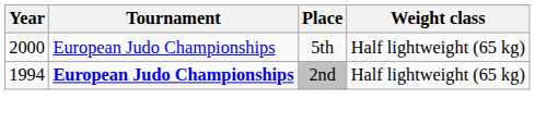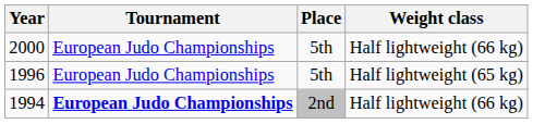2000 | Weight class: Half lightweight (65 kg) -> Half lightweight (66 kg)
+ row: 1996 | European Judo Championships | 5th | Half lightweight (65 kg)
1994 | Weight class: Half lightweight (65 kg) -> Half lightweight (66 kg)
